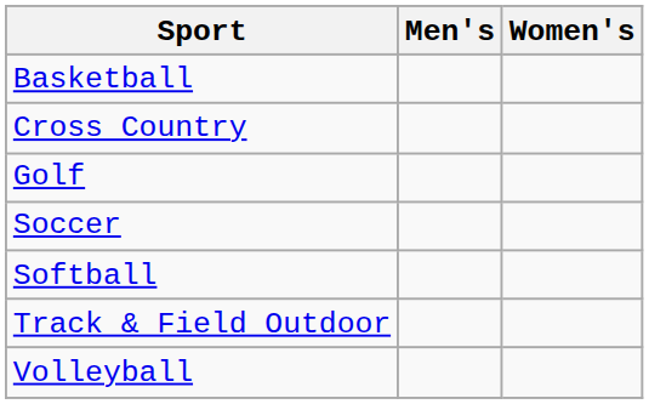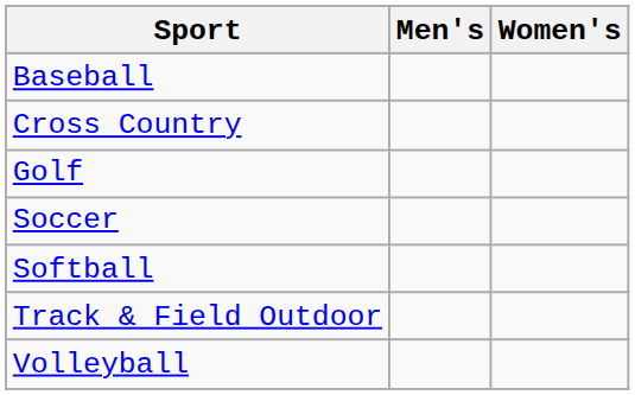+ row: Baseball
- row: Basketball
